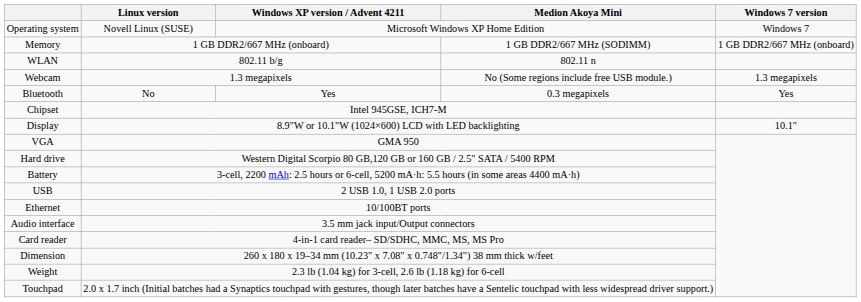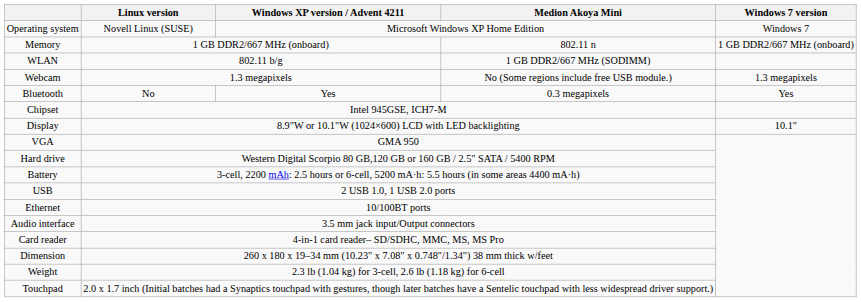Memory | Medion Akoya Mini: 1 GB DDR2/667 MHz (SODIMM) -> 802.11 n
WLAN | Medion Akoya Mini: 802.11 n -> 1 GB DDR2/667 MHz (SODIMM)
